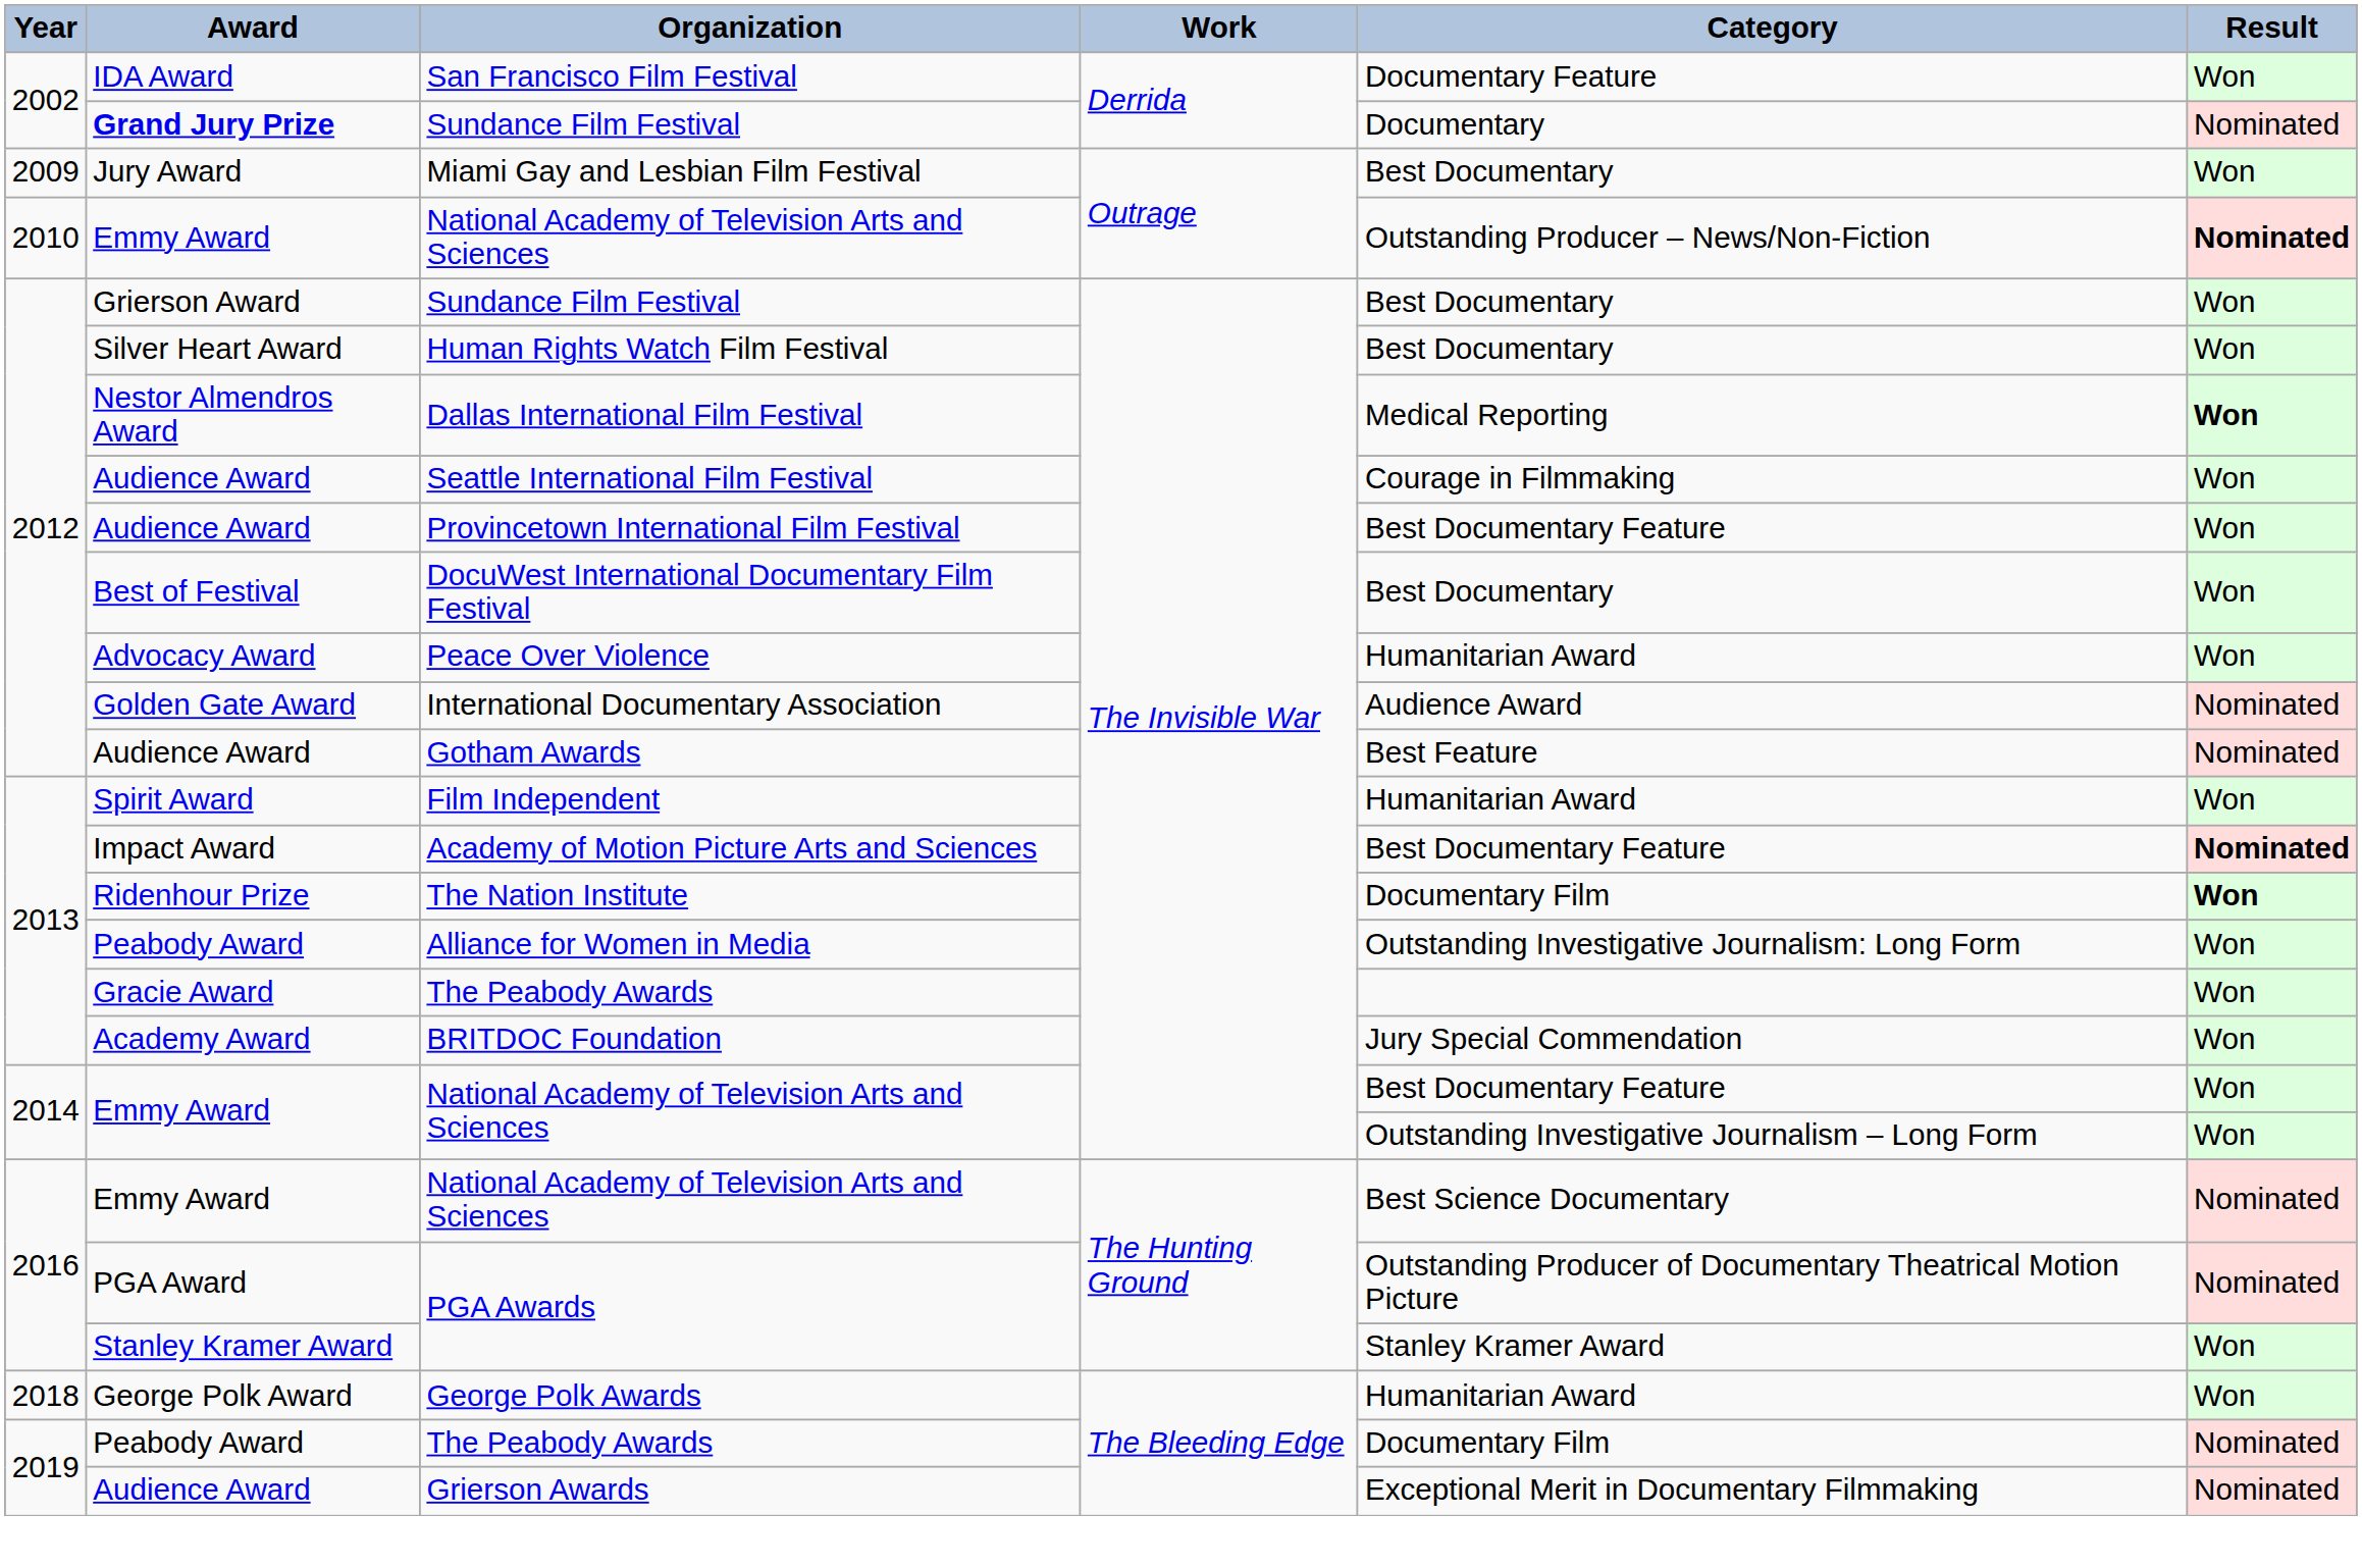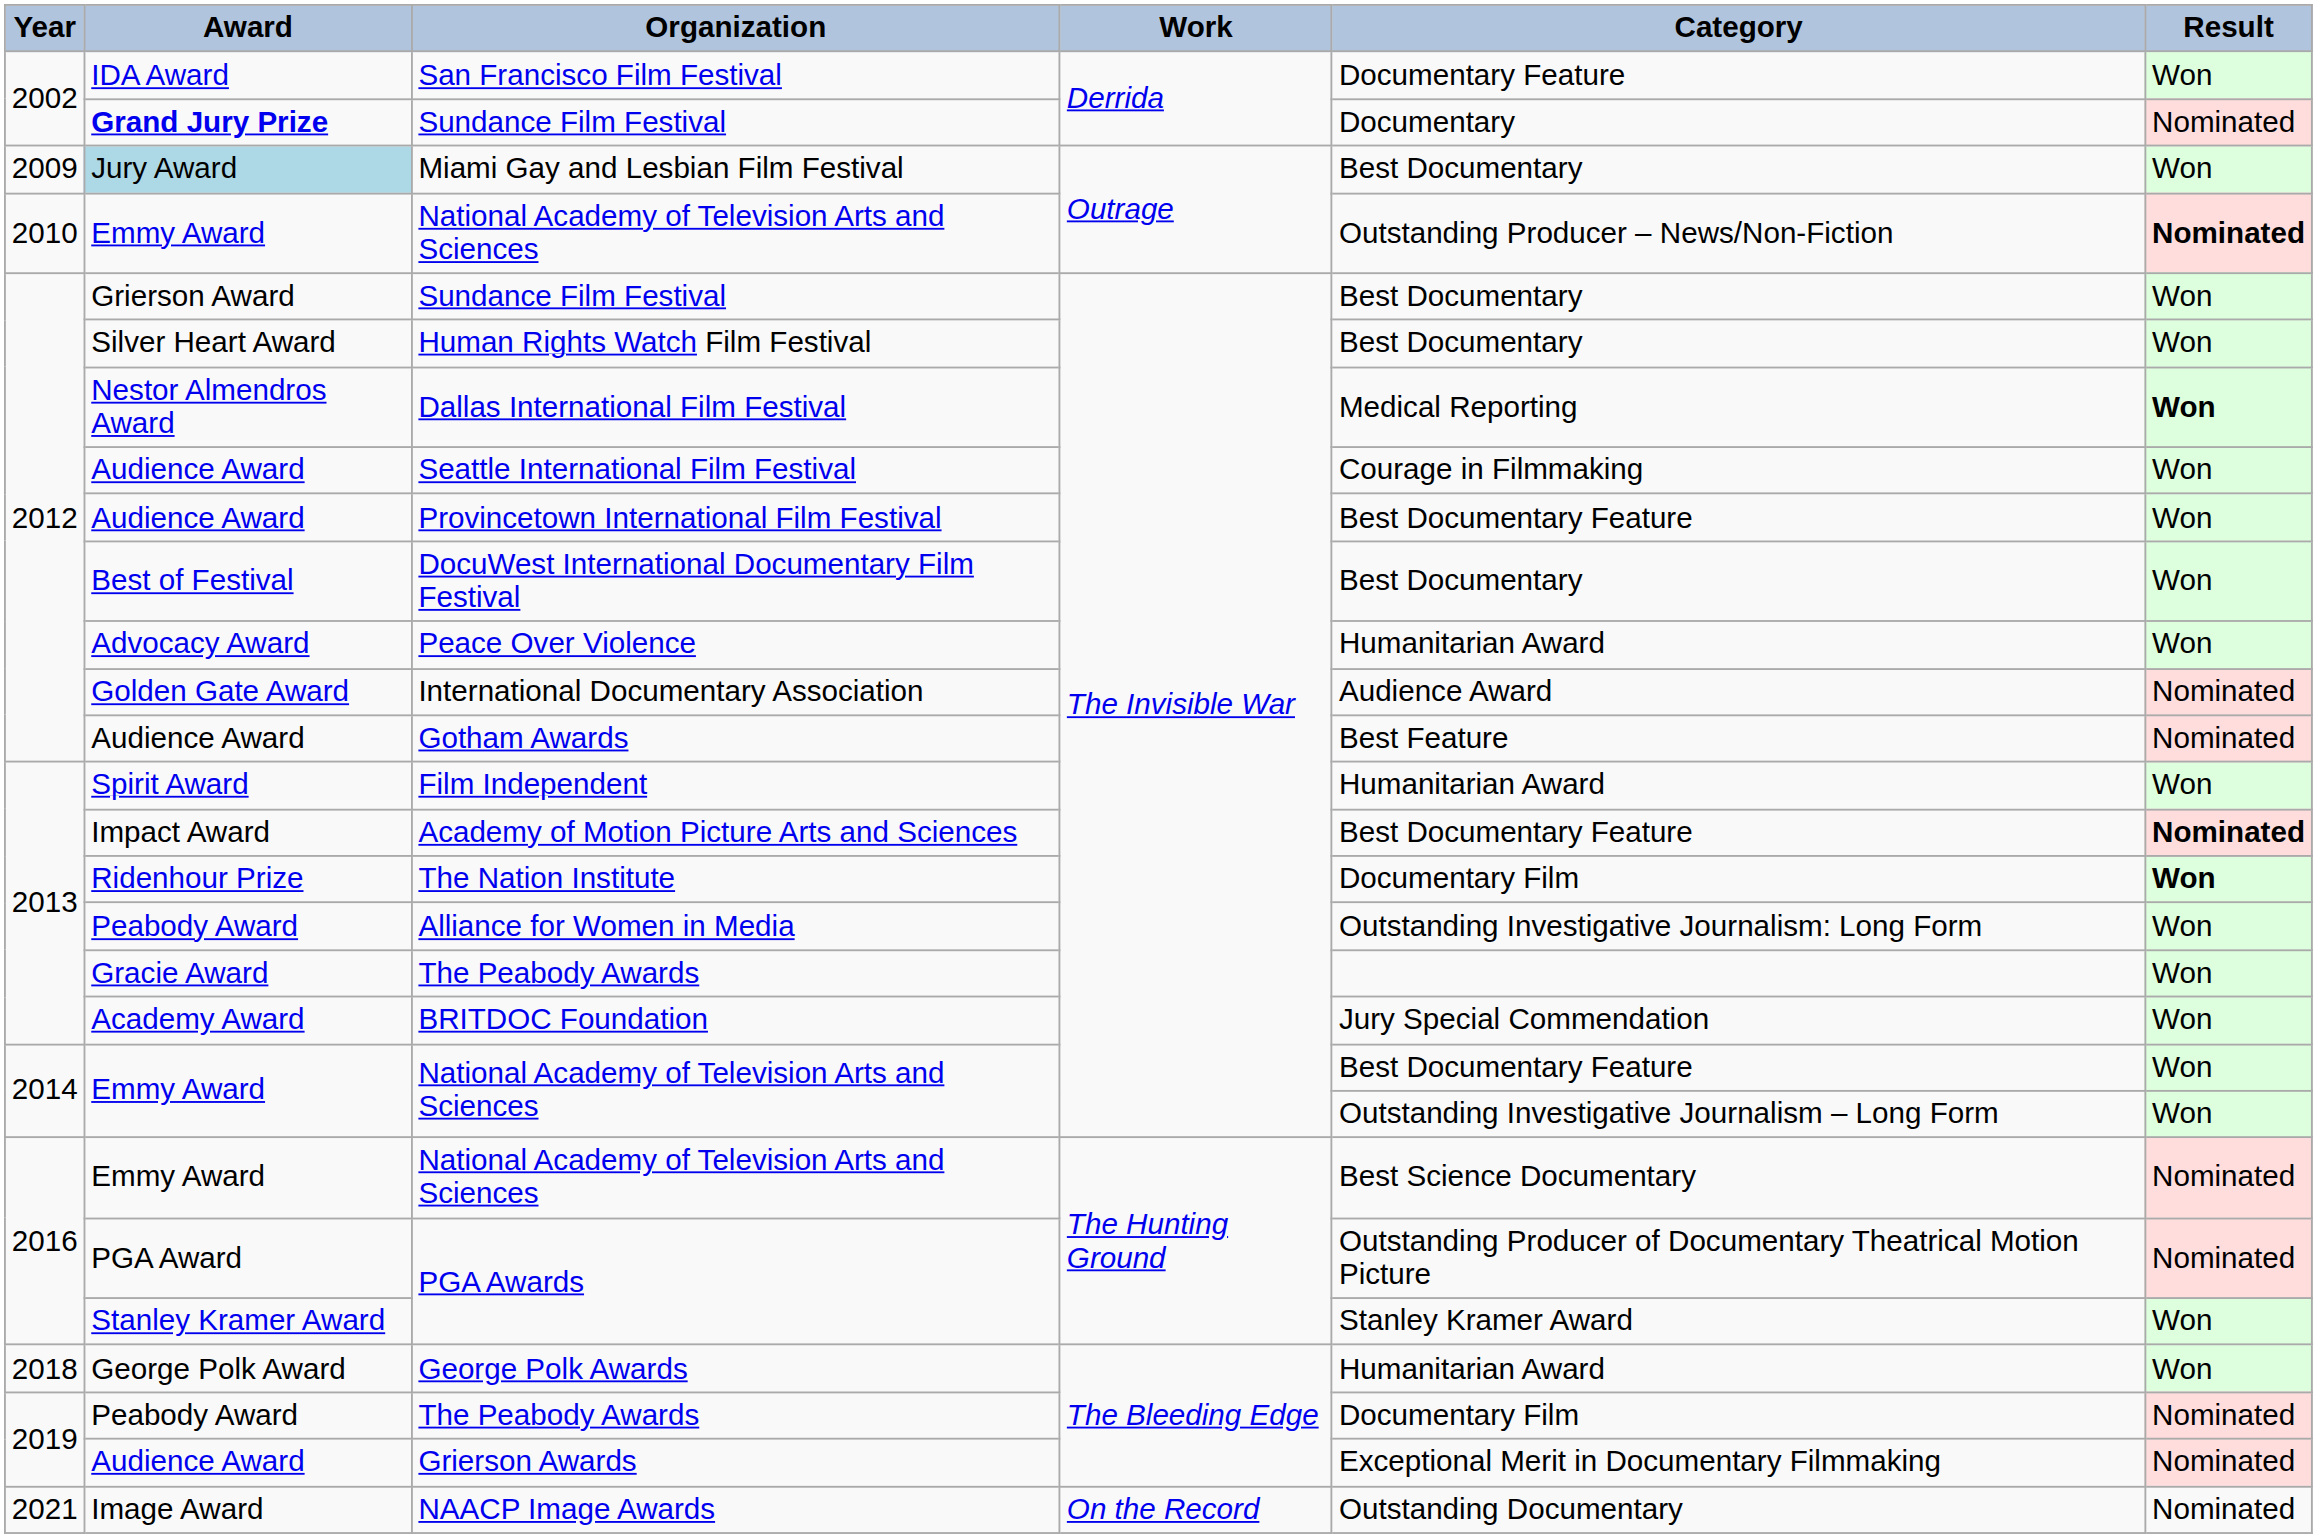Miami Gay and Lesbian Film Festival | Award: no background -> lightblue background
+ row: 2021 | Image Award | NAACP Image Awards | On the Record | Outstanding Documentary | Nominated
